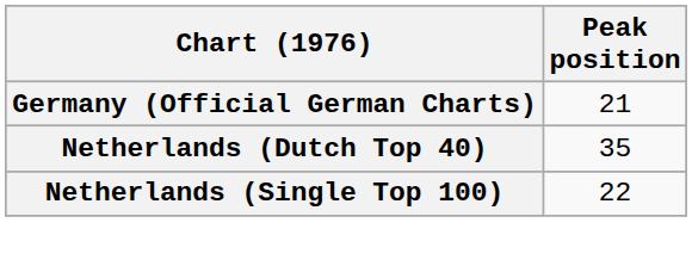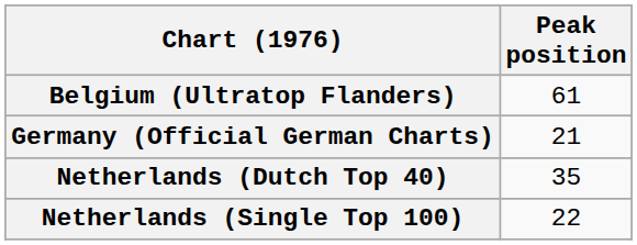+ row: Belgium (Ultratop Flanders) | 61
